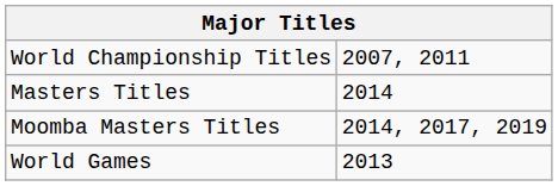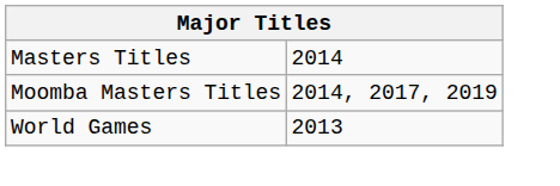- row: World Championship Titles | 2007, 2011
